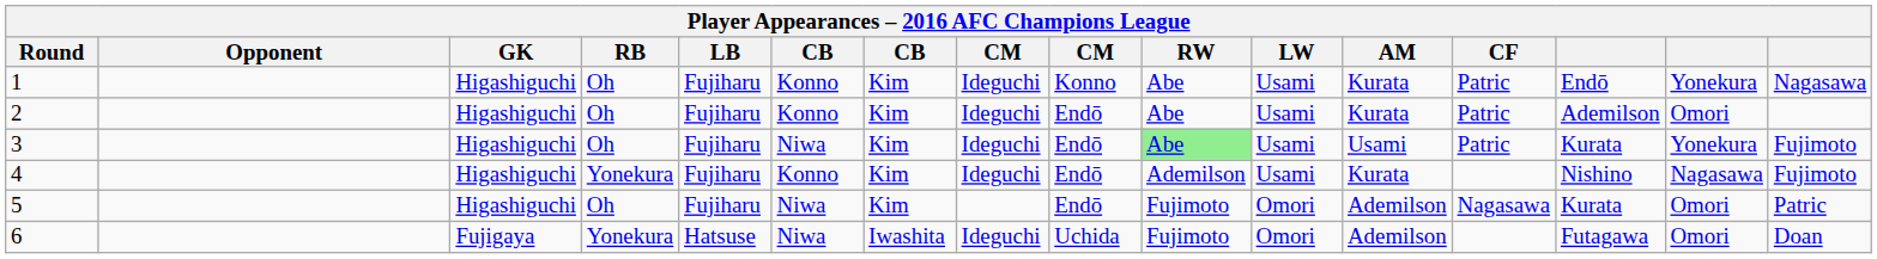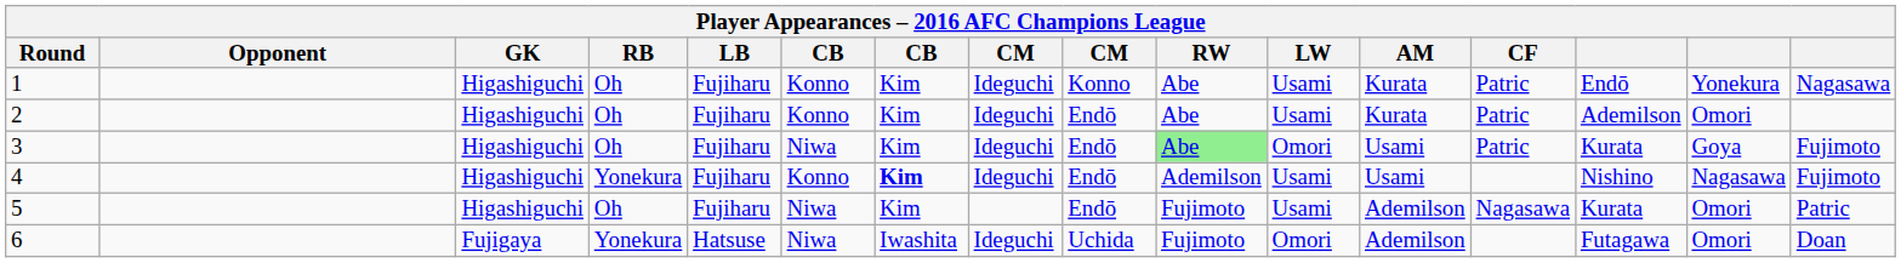3 | LW: Usami -> Omori
3 | column 15: Yonekura -> Goya
4 | column 7: normal -> bold
4 | AM: Kurata -> Usami
5 | LW: Omori -> Usami
